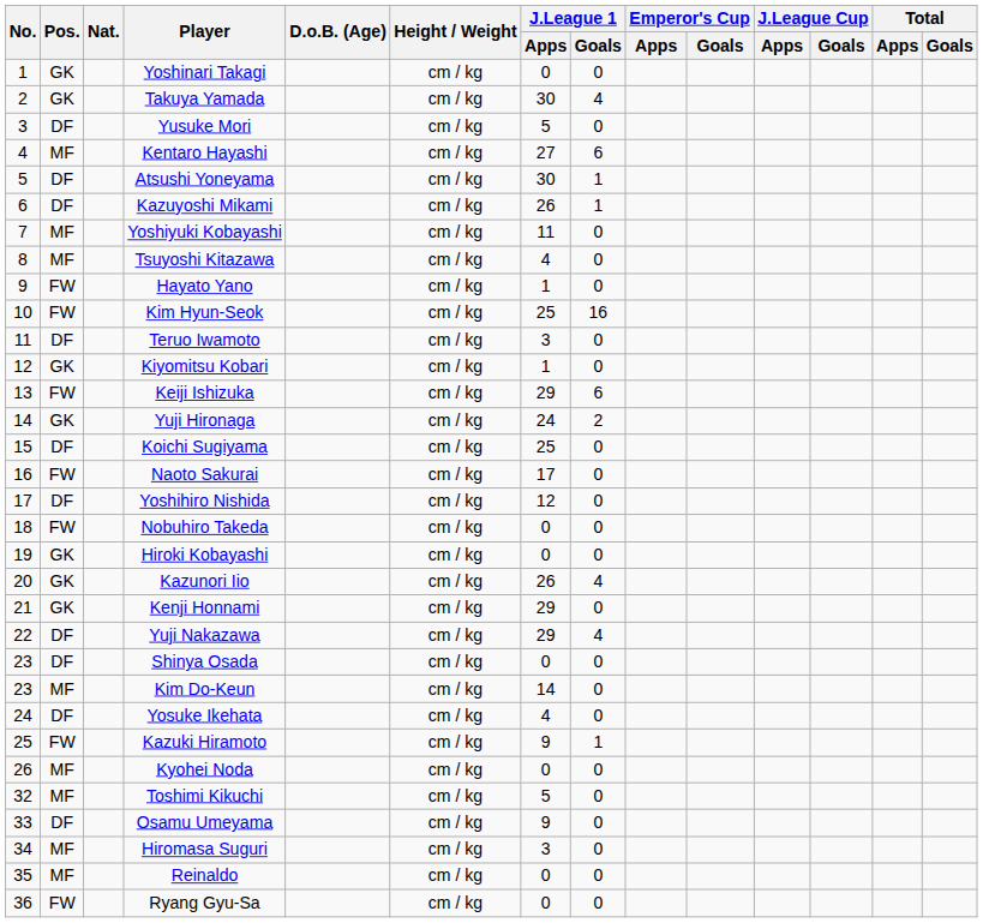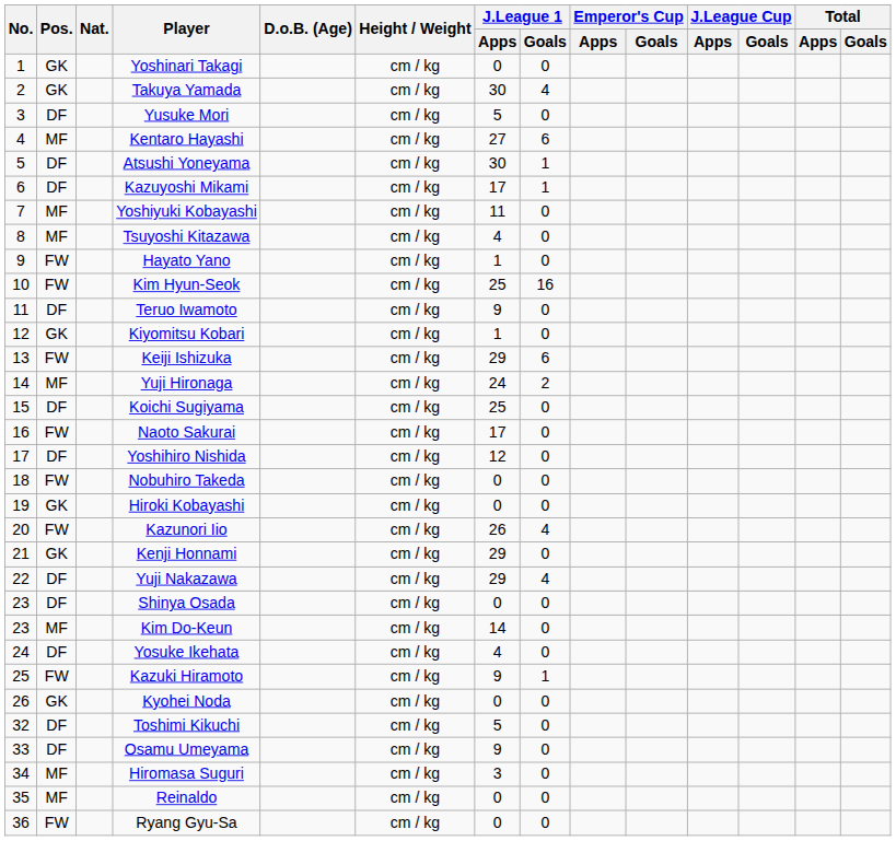Kazuyoshi Mikami | J.League 1 / Apps: 26 -> 17
Teruo Iwamoto | J.League 1 / Apps: 3 -> 9
Yuji Hironaga | Pos.: GK -> MF
Kazunori Iio | Pos.: GK -> FW
Kyohei Noda | Pos.: MF -> GK
Toshimi Kikuchi | Pos.: MF -> DF
